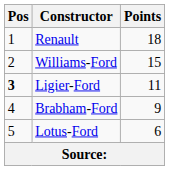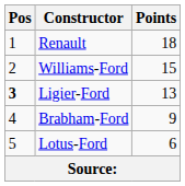Ligier-Ford | Points: 11 -> 13
